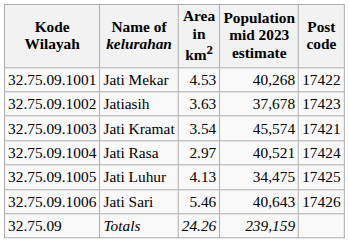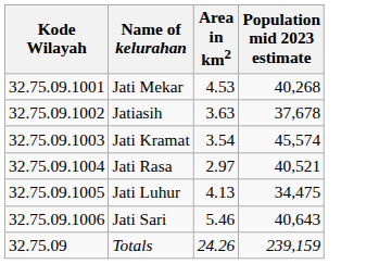- column: Post code | 17422 | 17423 | 17421 | 17424 | 17425 | 17426
